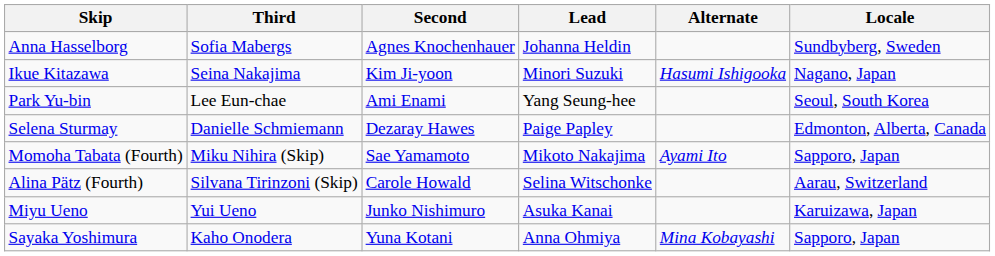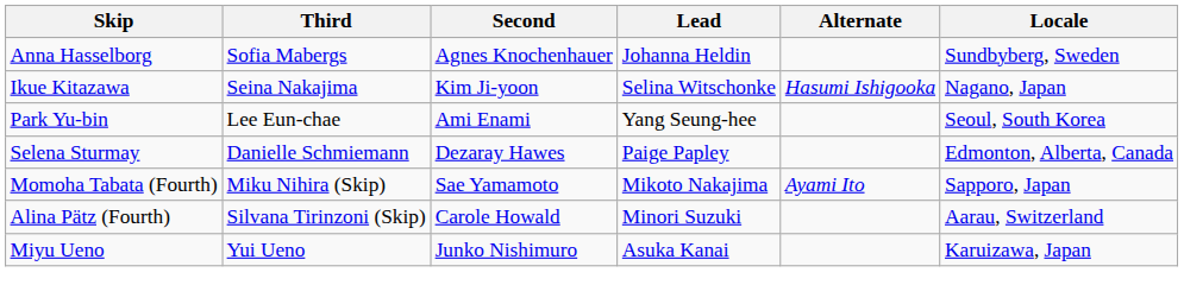Ikue Kitazawa | Lead: Minori Suzuki -> Selina Witschonke
Alina Pätz (Fourth) | Lead: Selina Witschonke -> Minori Suzuki
- row: Sayaka Yoshimura | Kaho Onodera | Yuna Kotani | Anna Ohmiya | Mina Kobayashi | Sapporo, Japan
